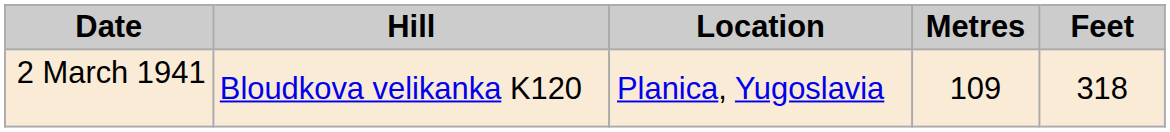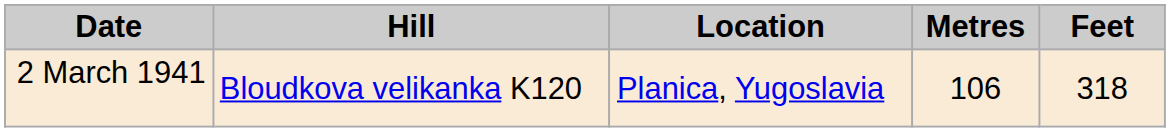2 March 1941 | Metres: 109 -> 106
